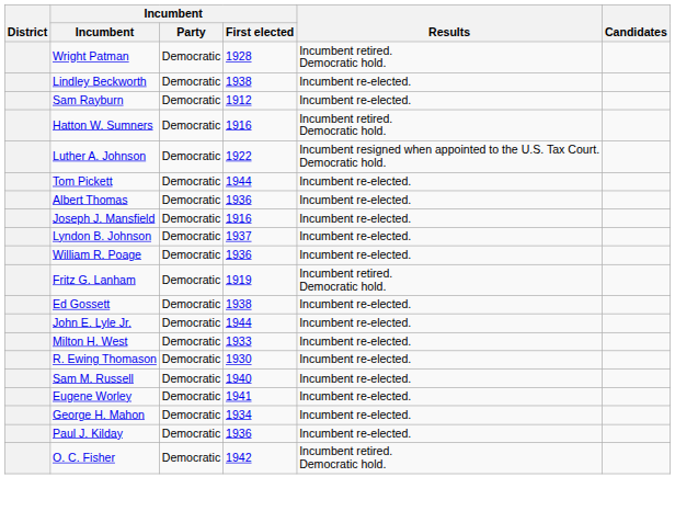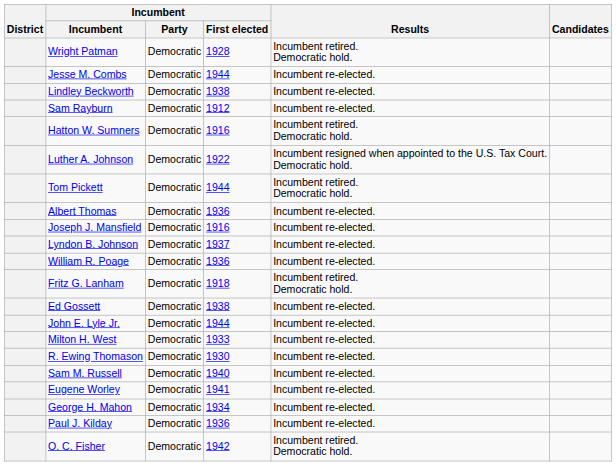+ row: Jesse M. Combs | Democratic | 1944 | Incumbent re-elected.
Tom Pickett | Results: Incumbent re-elected. -> Incumbent retired. Democratic hold.
Fritz G. Lanham | Incumbent / First elected: 1919 -> 1918
